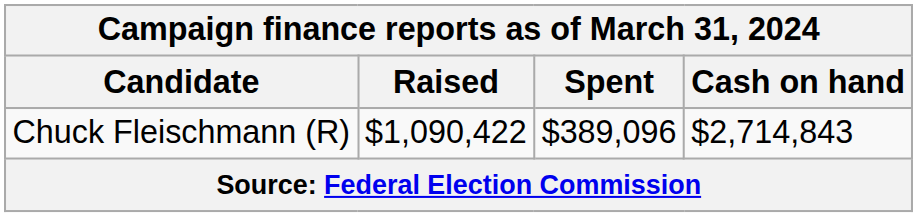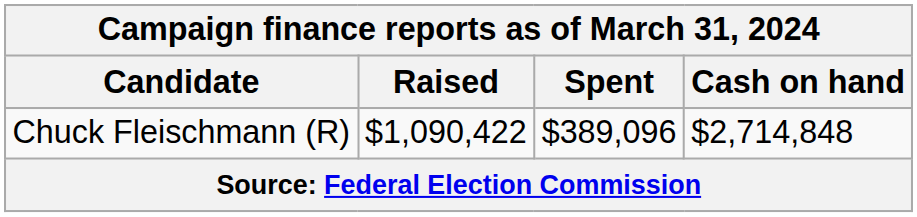Chuck Fleischmann (R) | Cash on hand: $2,714,843 -> $2,714,848
